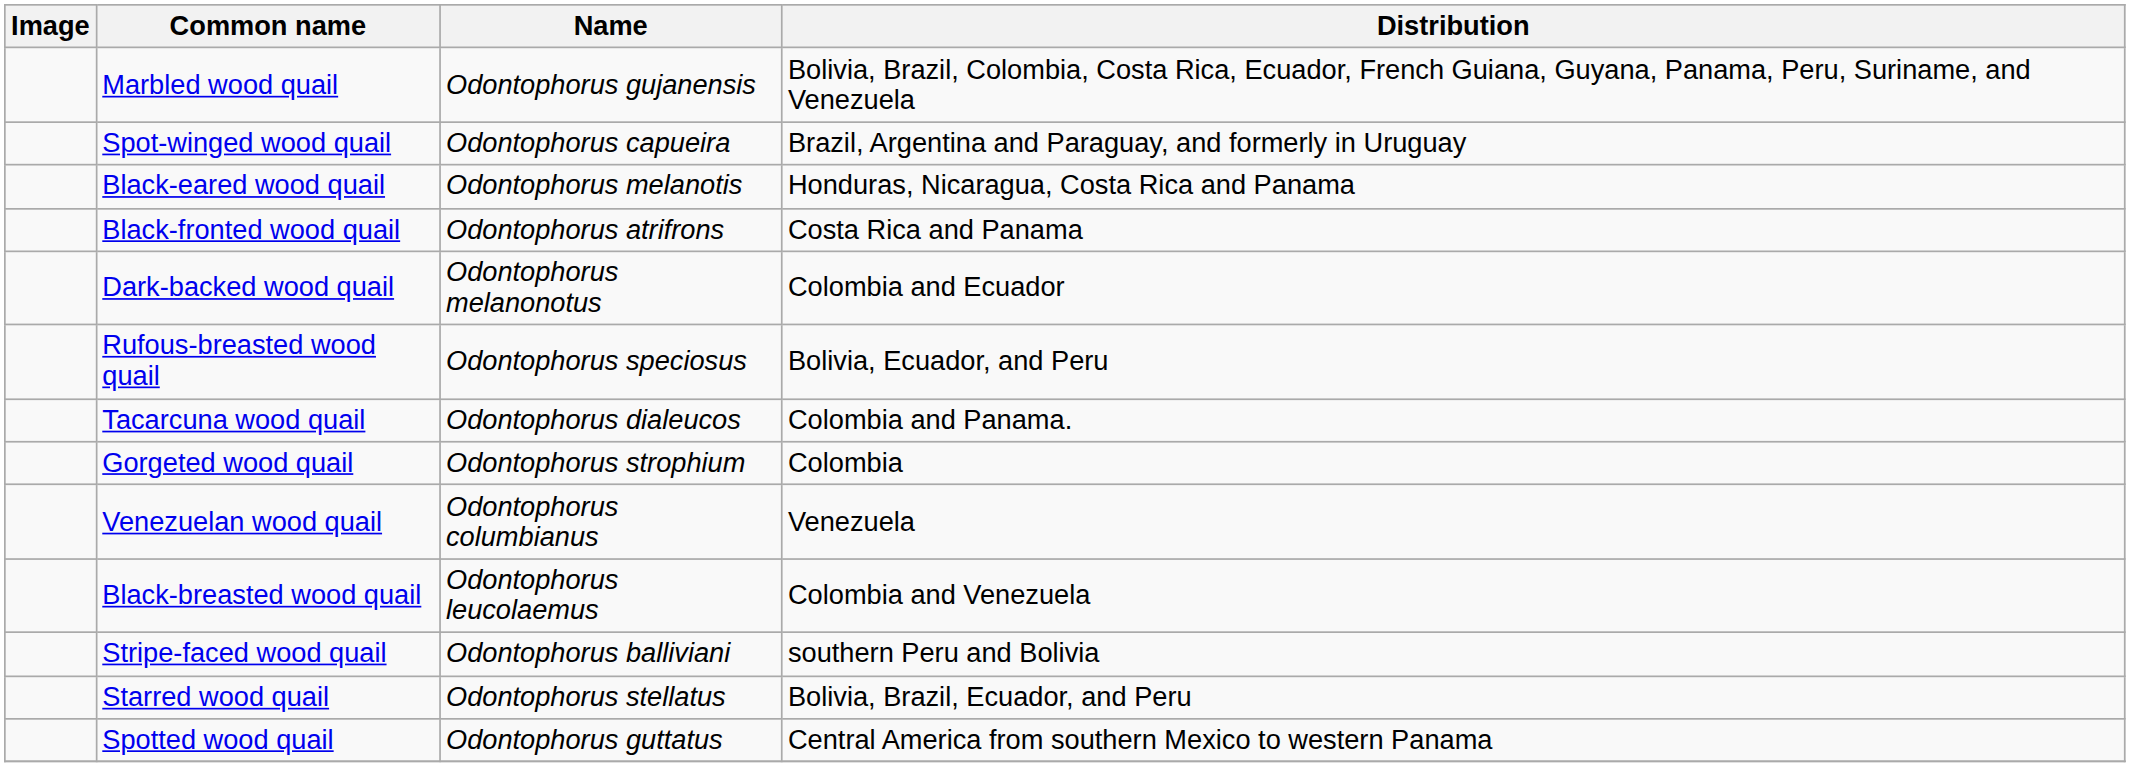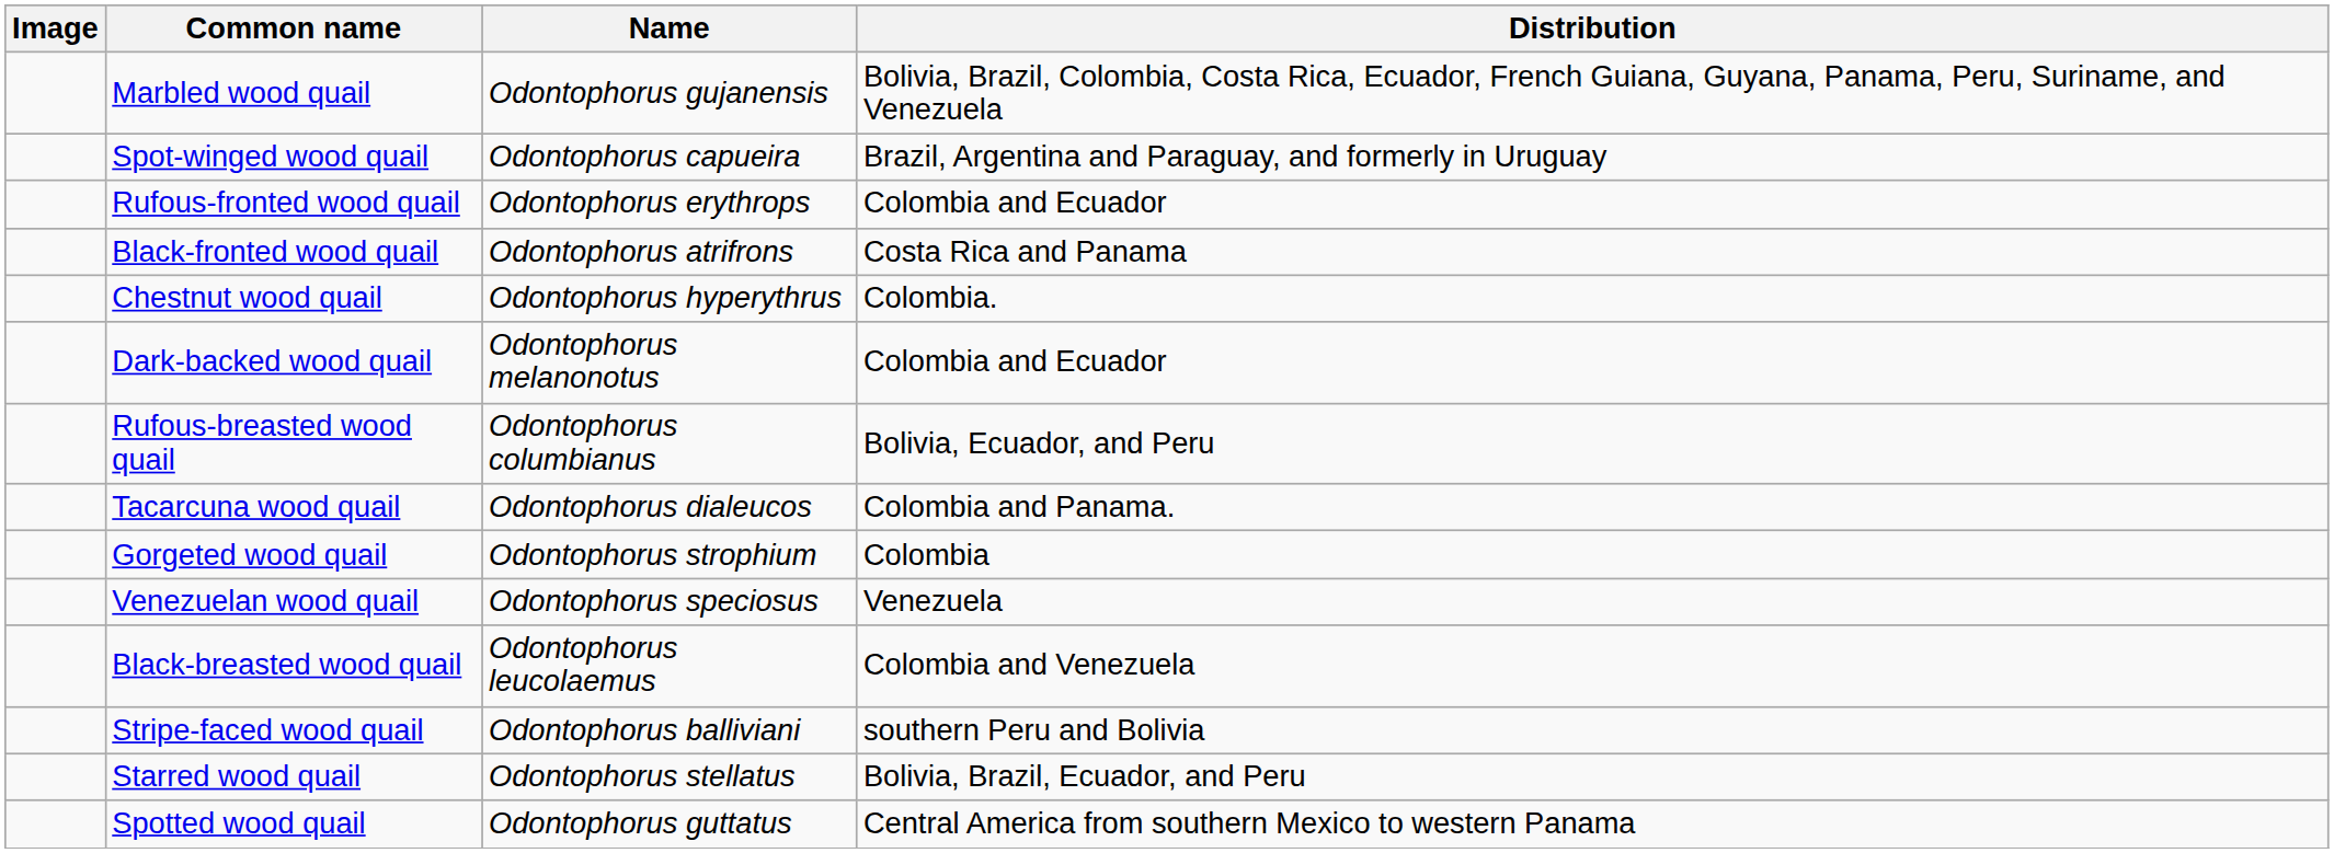- row: Black-eared wood quail | Odontophorus melanotis | Honduras, Nicaragua, Costa Rica and Panama
+ row: Rufous-fronted wood quail | Odontophorus erythrops | Colombia and Ecuador
+ row: Chestnut wood quail | Odontophorus hyperythrus | Colombia.
Rufous-breasted wood quail | Name: Odontophorus speciosus -> Odontophorus columbianus
Venezuelan wood quail | Name: Odontophorus columbianus -> Odontophorus speciosus
